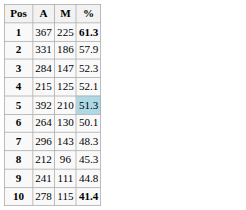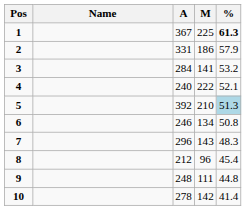+ column: Name
3 | M: 147 -> 141
3 | %: 52.3 -> 53.2
4 | A: 215 -> 240
4 | M: 125 -> 222
6 | A: 264 -> 246
6 | M: 130 -> 134
6 | %: 50.1 -> 50.8
8 | %: 45.3 -> 45.4
9 | A: 241 -> 248
10 | M: 115 -> 142
10 | %: bold -> normal
